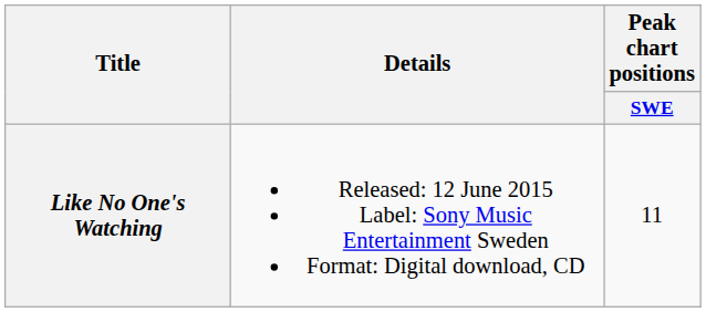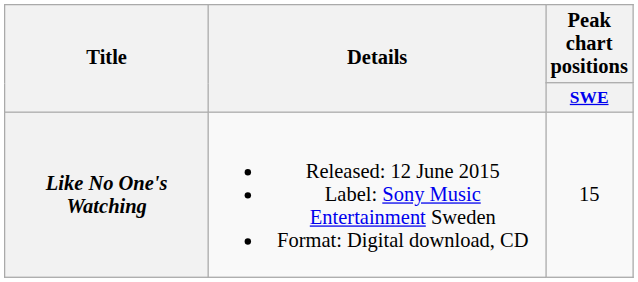Like No One's Watching | Peak chart positions / SWE: 11 -> 15
